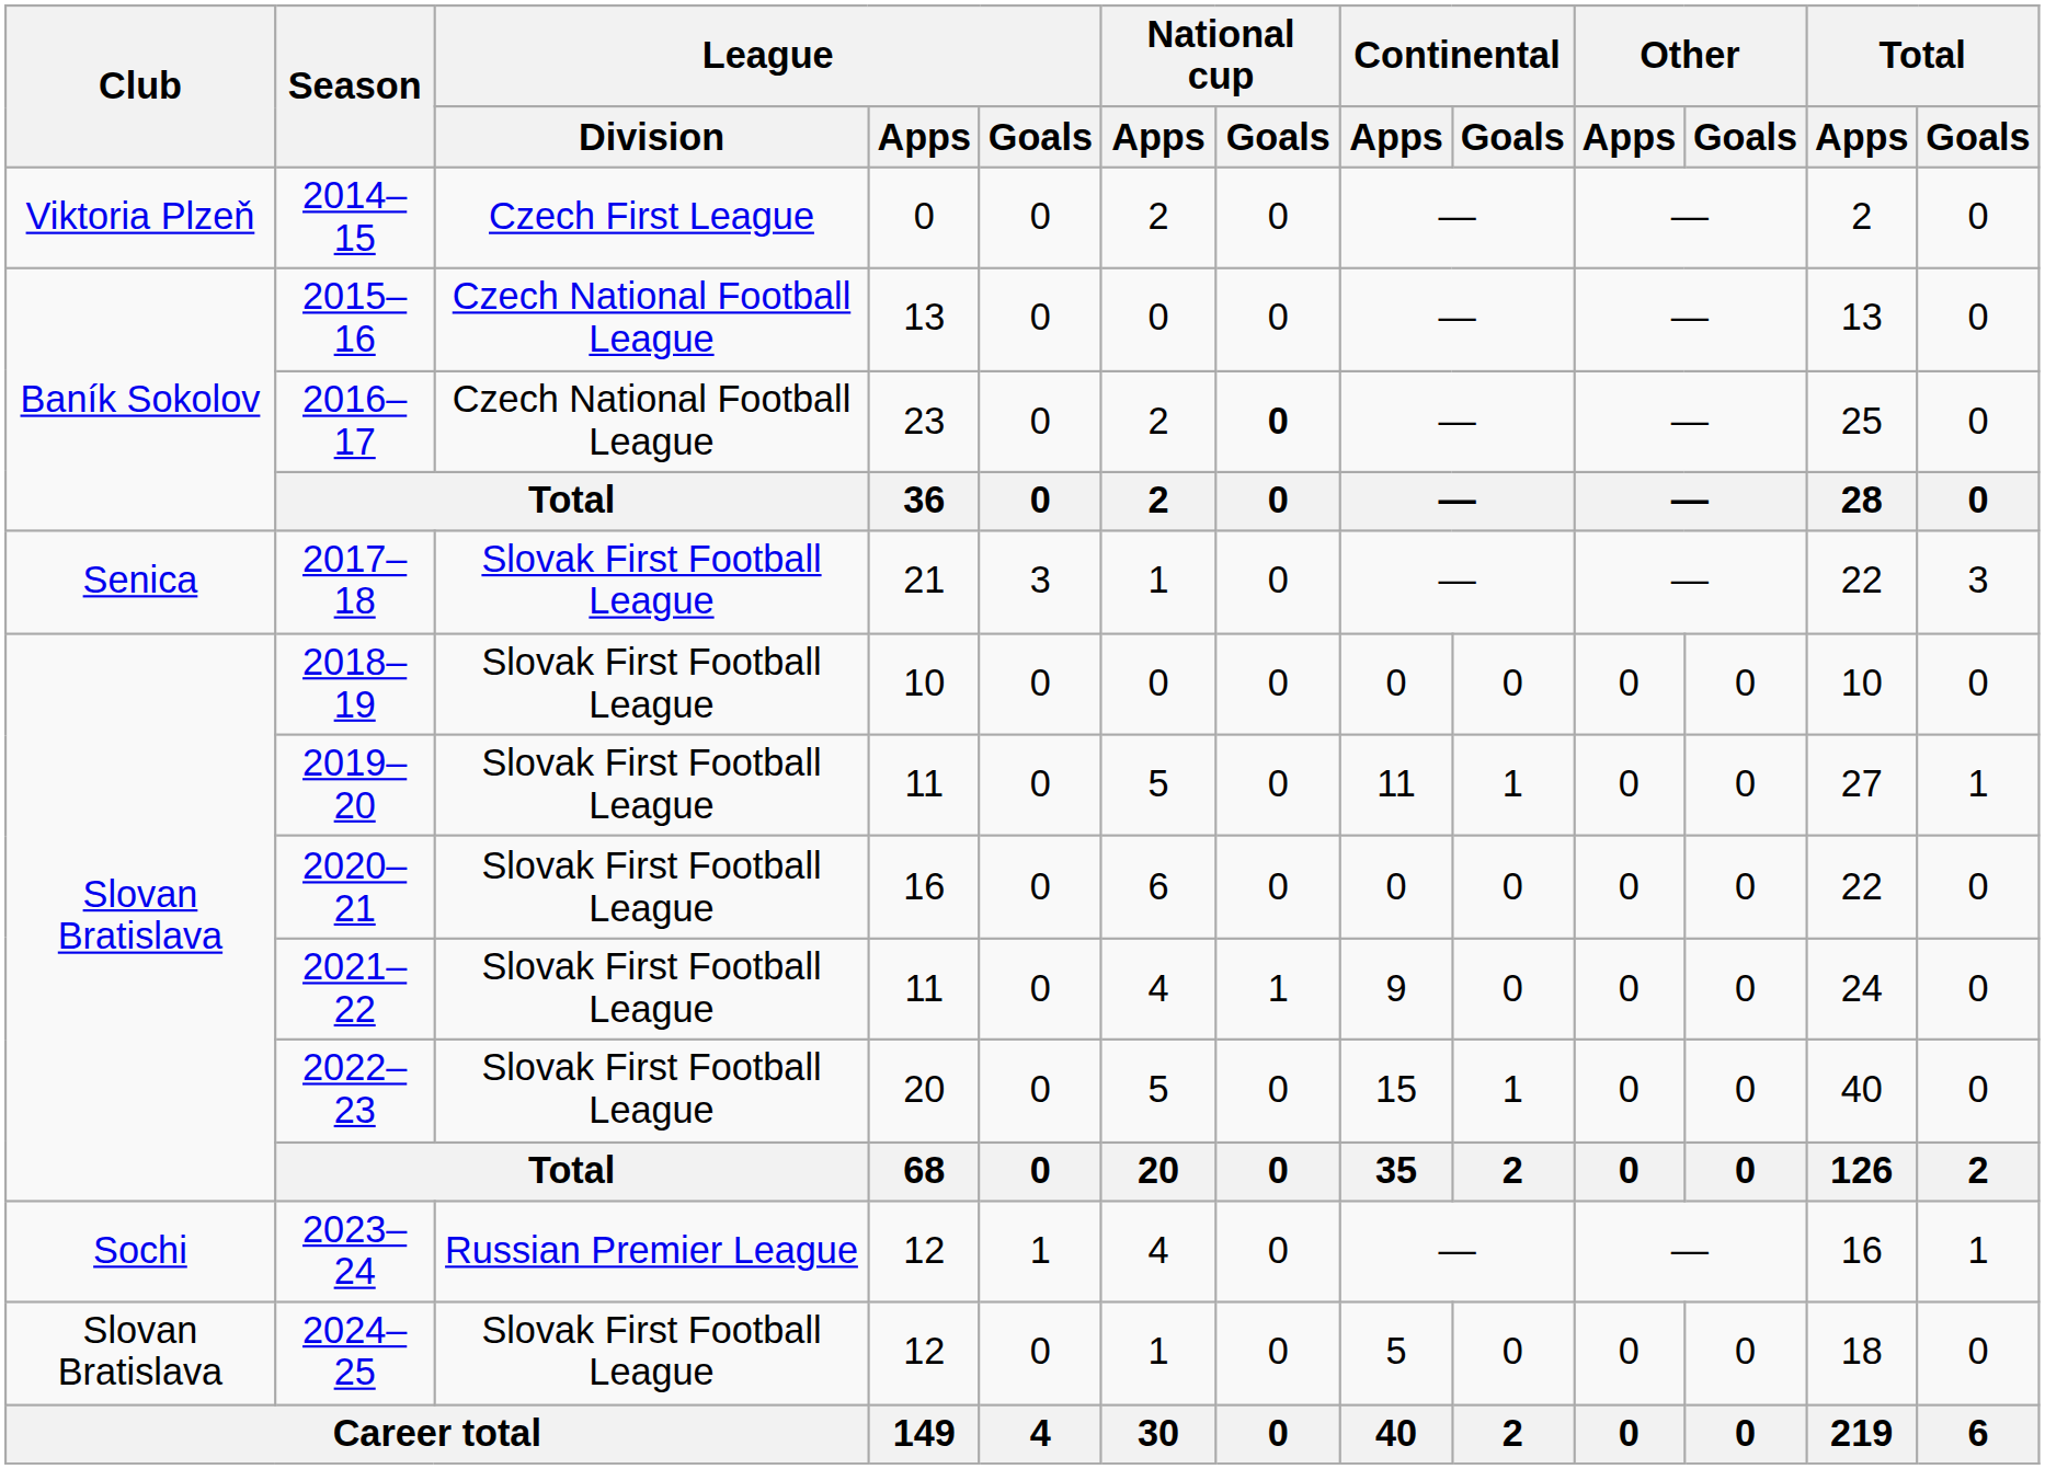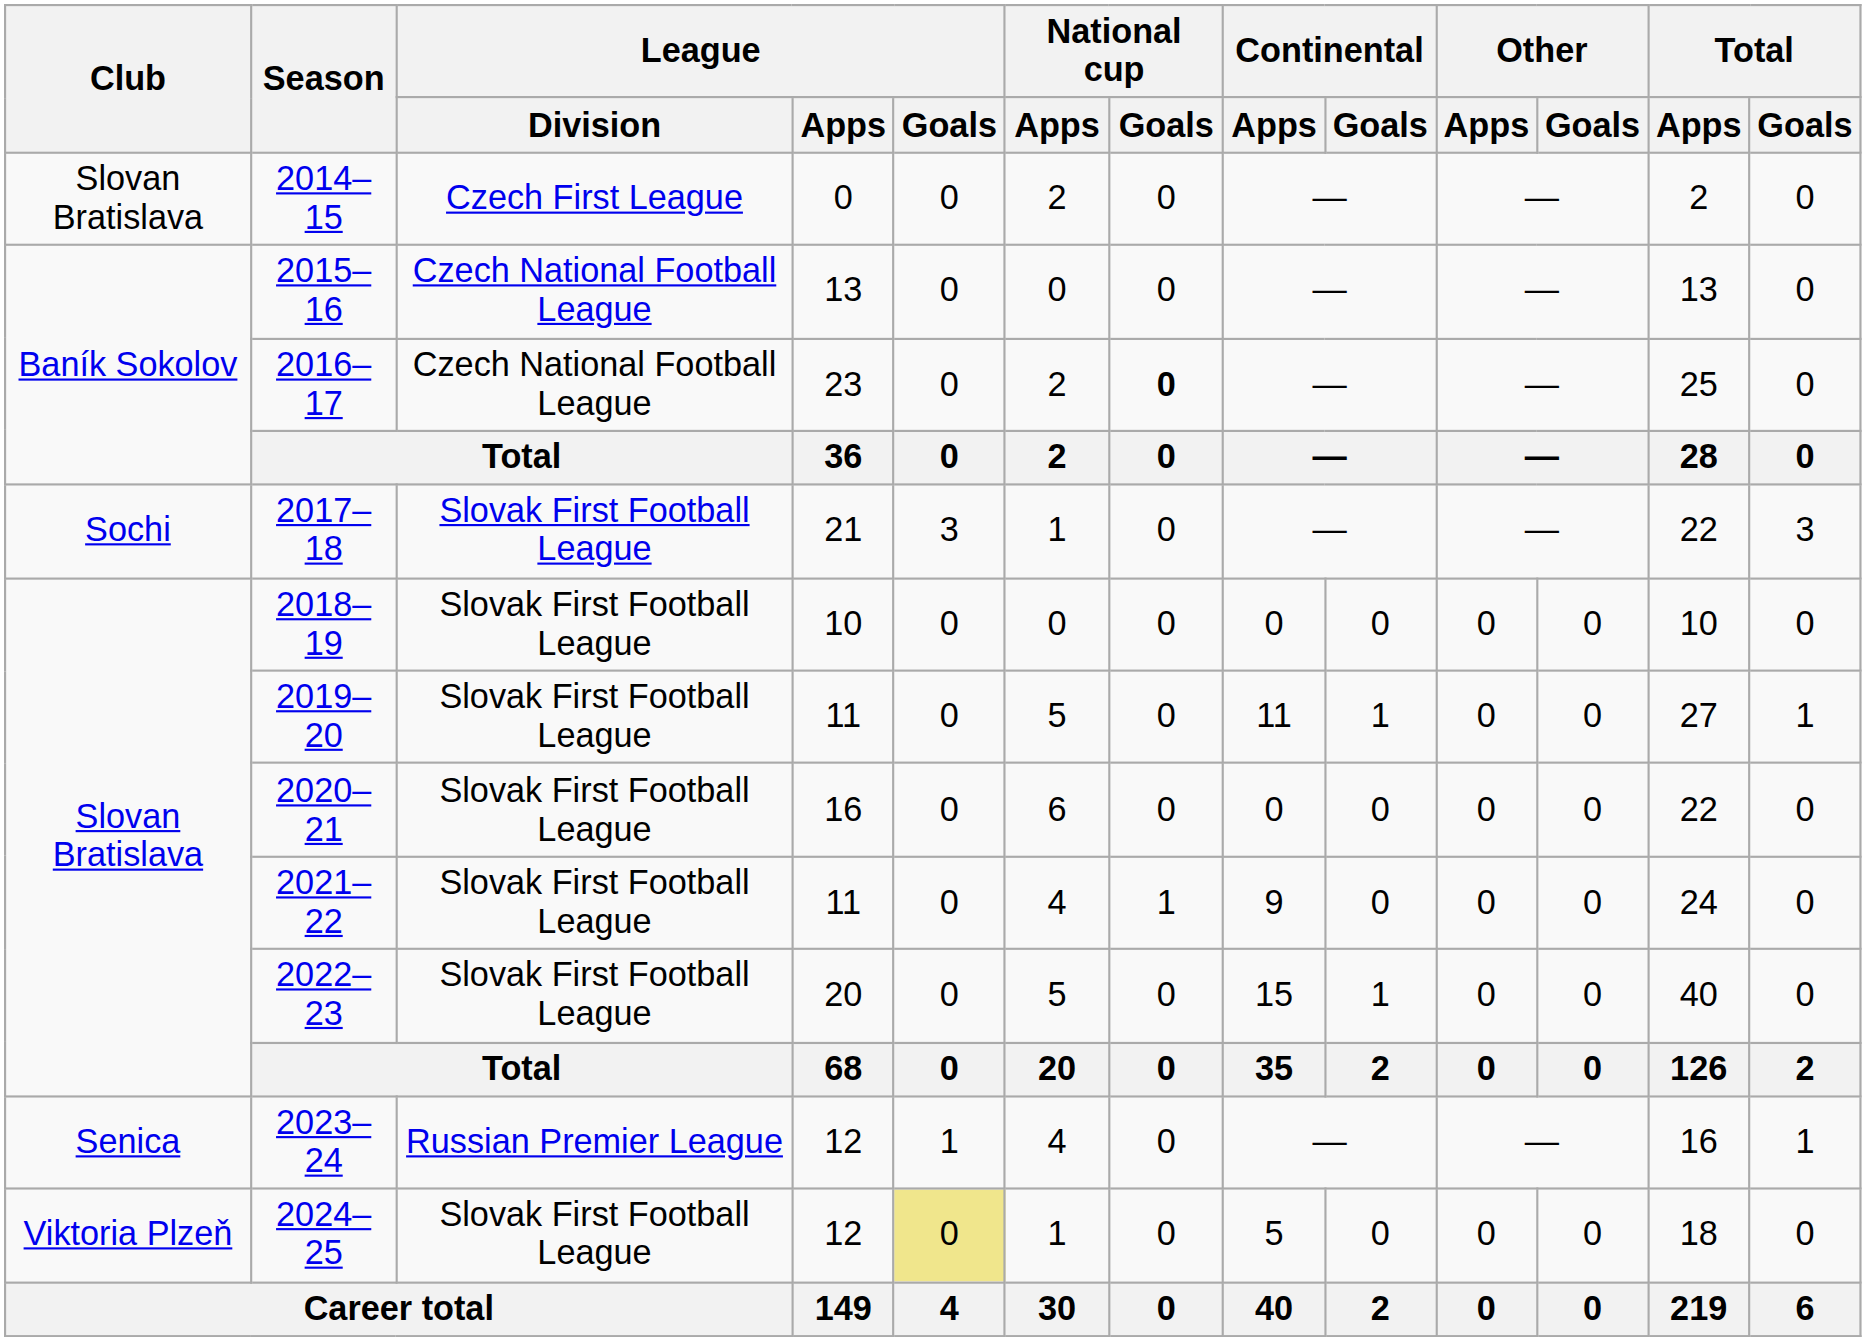2014–15 | Club: Viktoria Plzeň -> Slovan Bratislava
2017–18 | Club: Senica -> Sochi
2023–24 | Club: Sochi -> Senica
2024–25 | Club: Slovan Bratislava -> Viktoria Plzeň
2024–25 | League / Goals: no background -> khaki background
